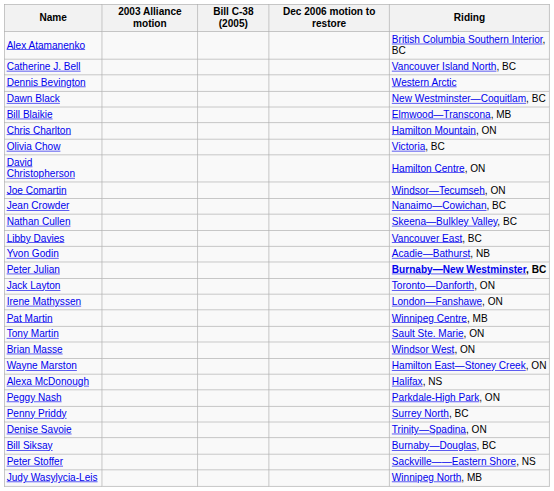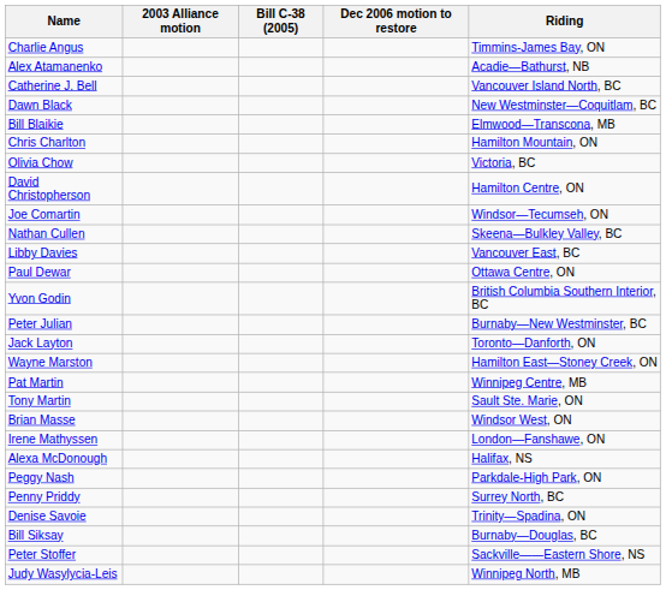+ row: Charlie Angus | Timmins-James Bay, ON
Alex Atamanenko | Riding: British Columbia Southern Interior, BC -> Acadie—Bathurst, NB
- row: Dennis Bevington | Western Arctic
- row: Jean Crowder | Nanaimo—Cowichan, BC
+ row: Paul Dewar | Ottawa Centre, ON
Yvon Godin | Riding: Acadie—Bathurst, NB -> British Columbia Southern Interior, BC
Peter Julian | Riding: bold -> normal
rows swapped: Wayne Marston <-> Irene Mathyssen
